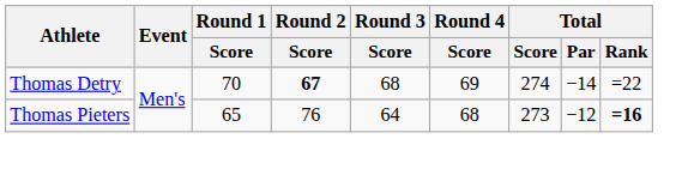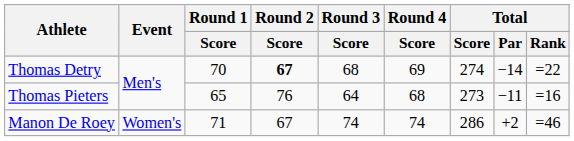Thomas Pieters | Total / Par: −12 -> −11
Thomas Pieters | Total / Rank: bold -> normal
+ row: Manon De Roey | Women's | 71 | 67 | 74 | 74 | 286 | +2 | =46
